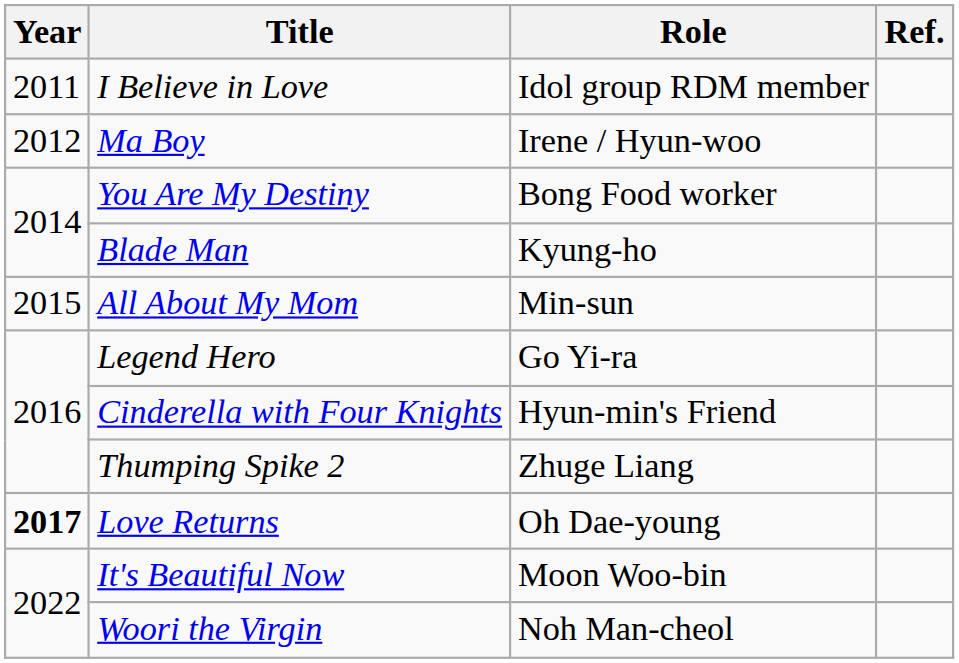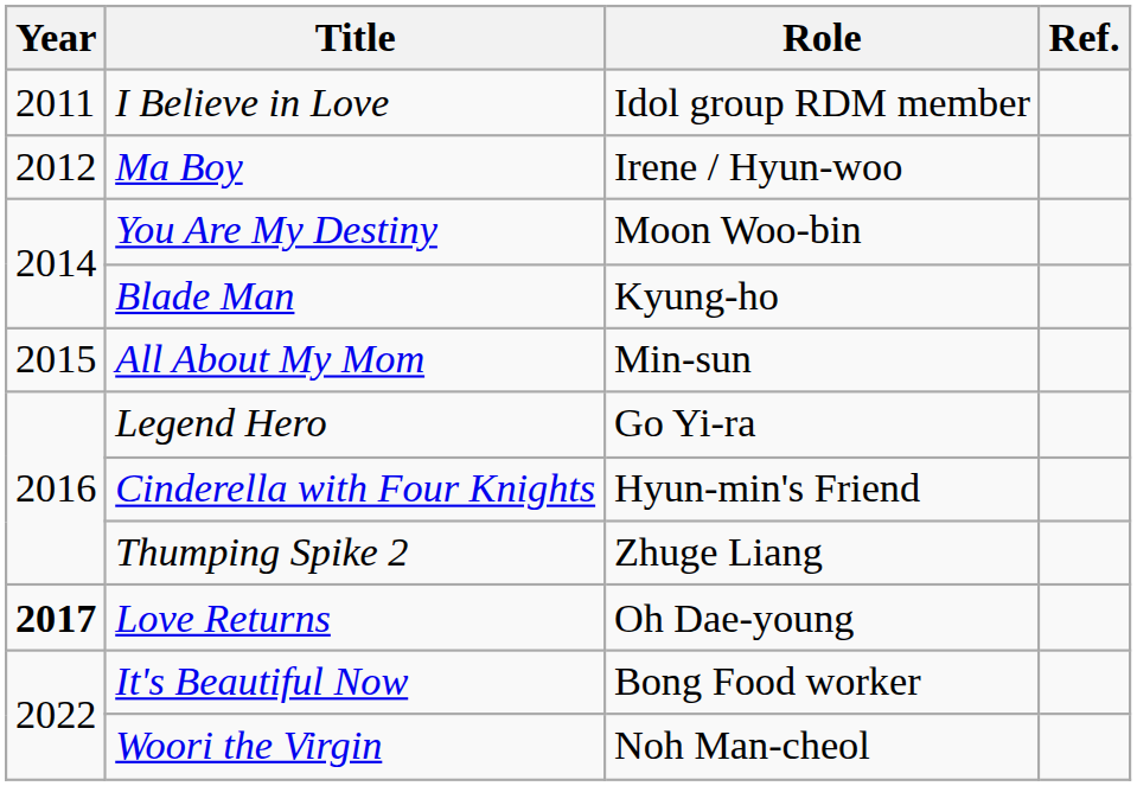You Are My Destiny | Role: Bong Food worker -> Moon Woo-bin
It's Beautiful Now | Role: Moon Woo-bin -> Bong Food worker
